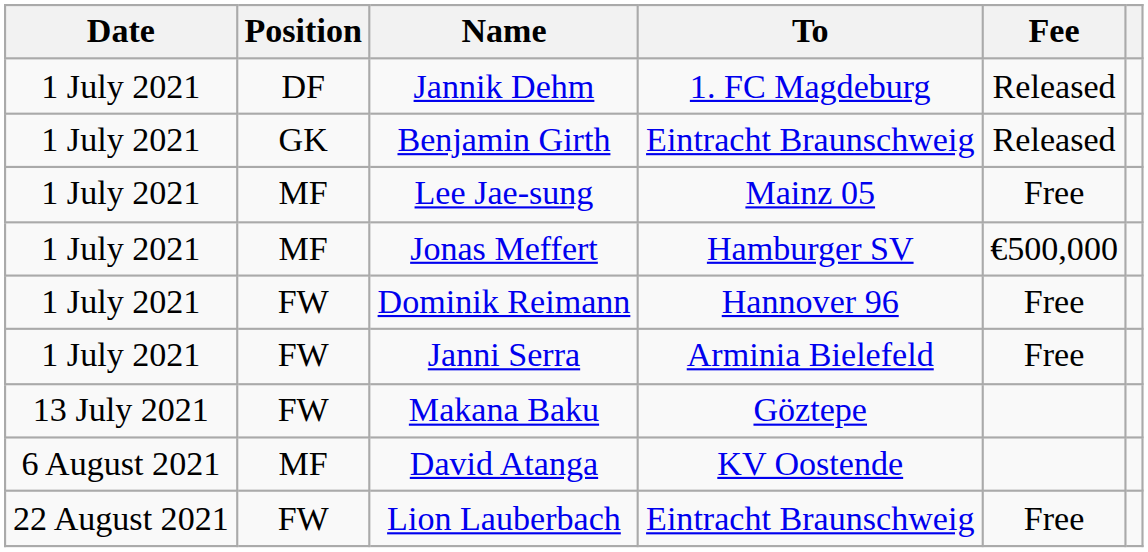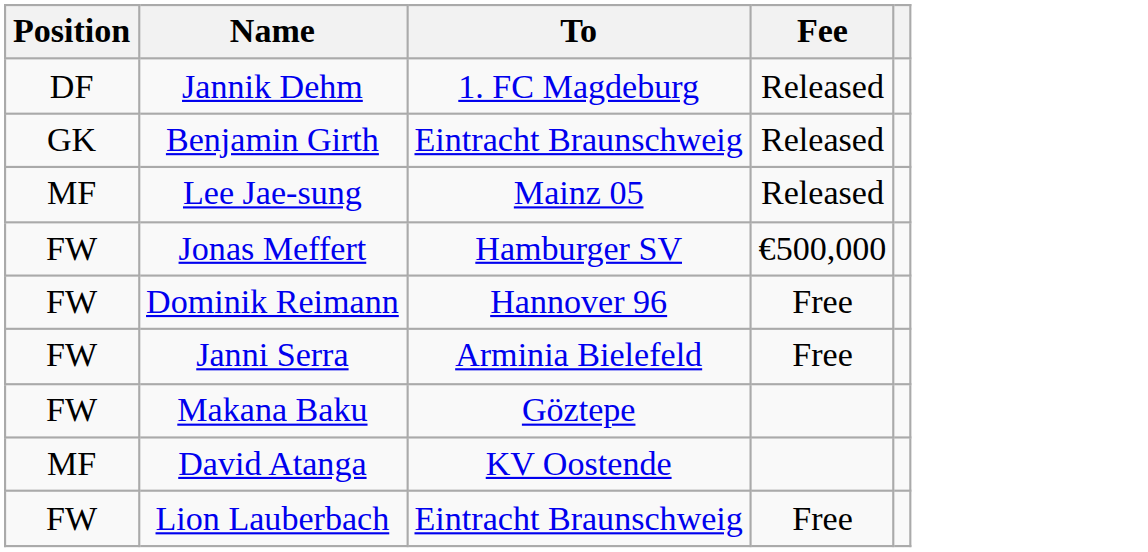- column: Date | 1 July 2021 | 1 July 2021 | 1 July 2021 | 1 July 2021 | 1 July 2021 | 1 July 2021 | 13 July 2021 | 6 August 2021 | 22 August 2021
Lee Jae-sung | Fee: Free -> Released
Jonas Meffert | Position: MF -> FW
